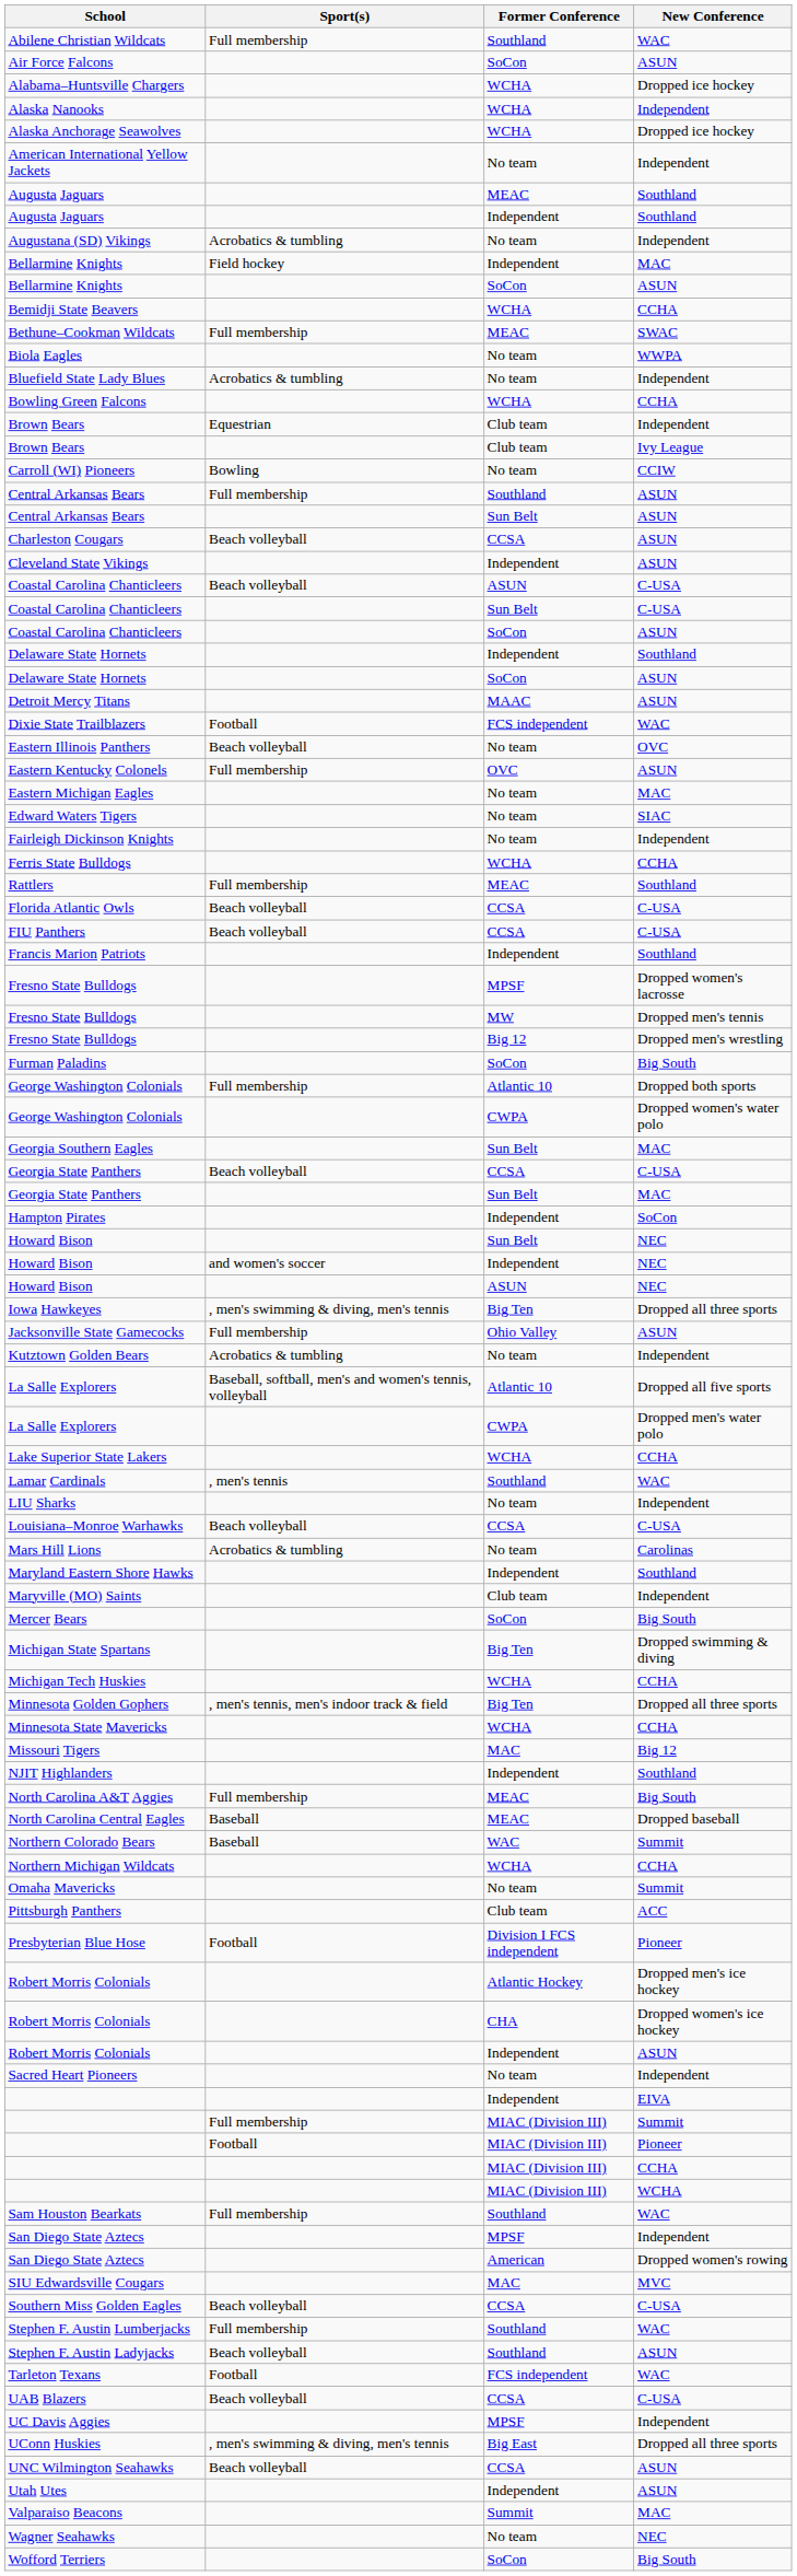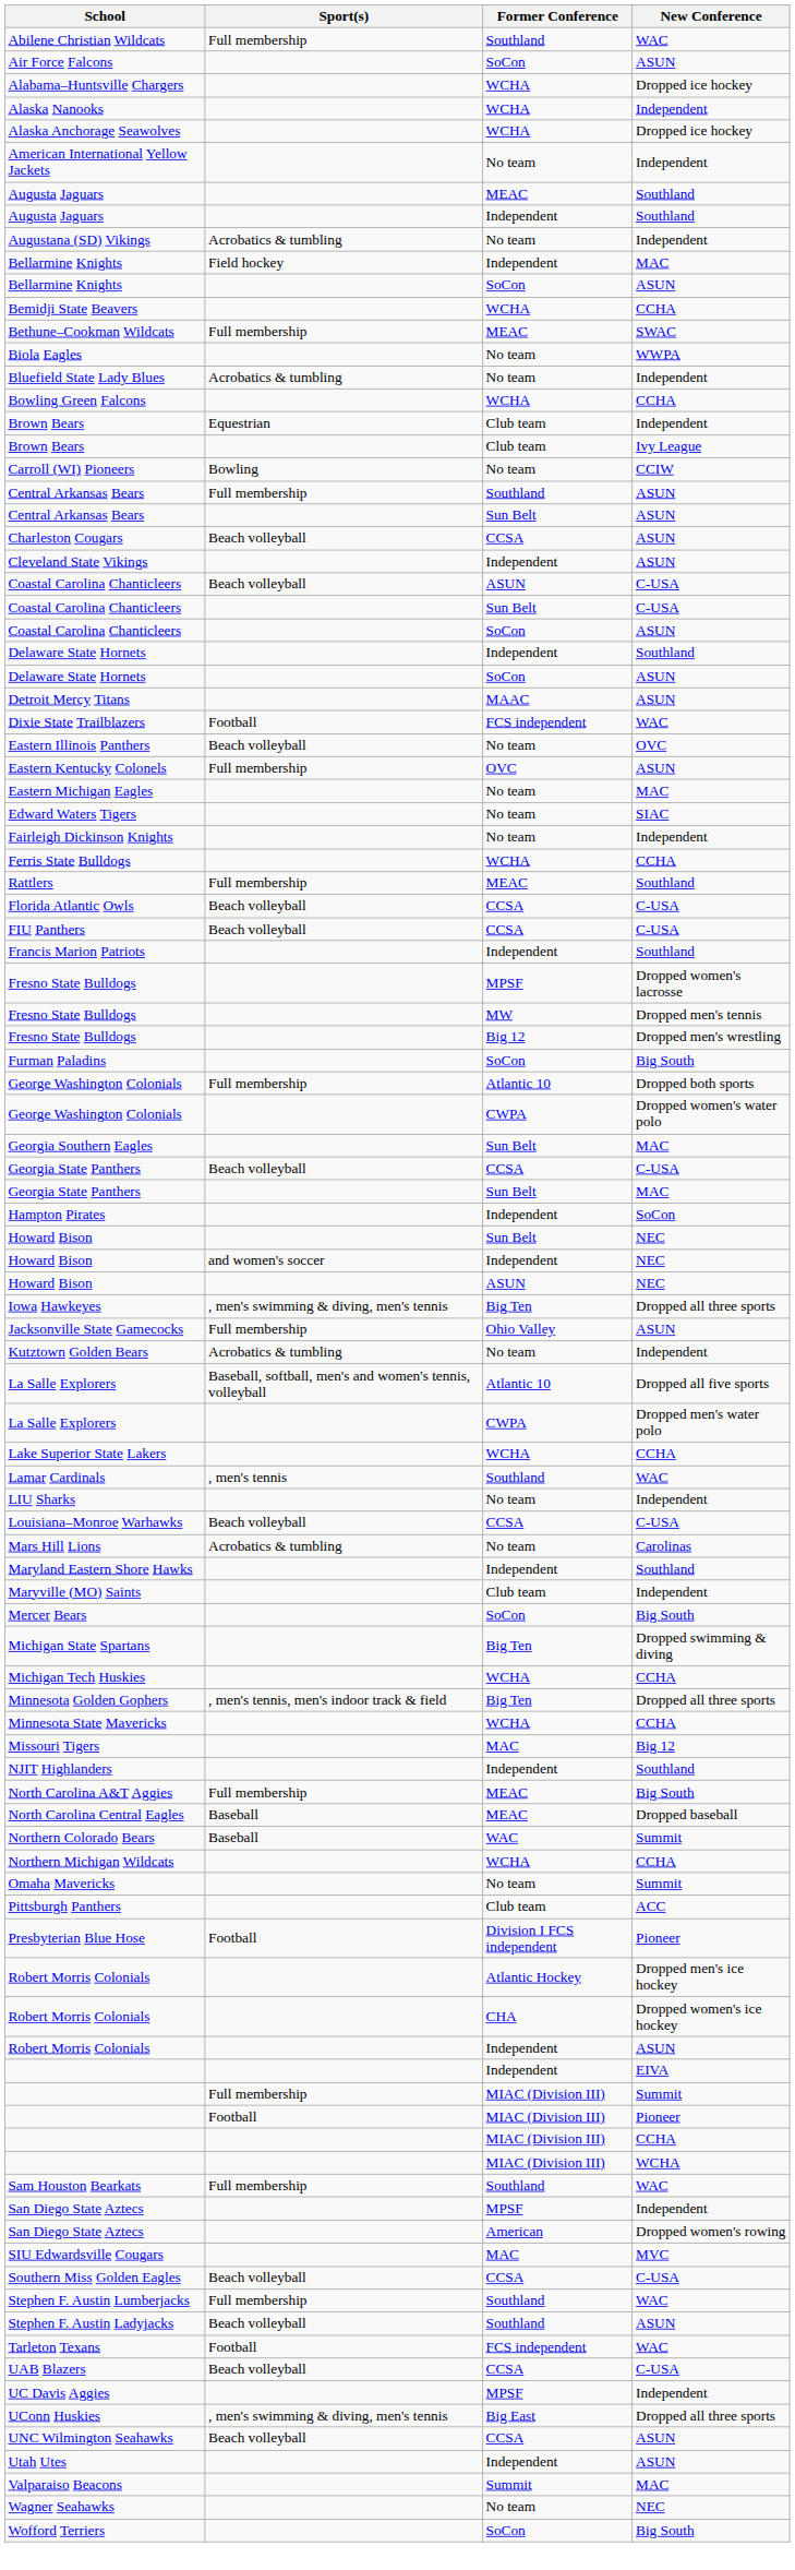- row: Sacred Heart Pioneers | No team | Independent
